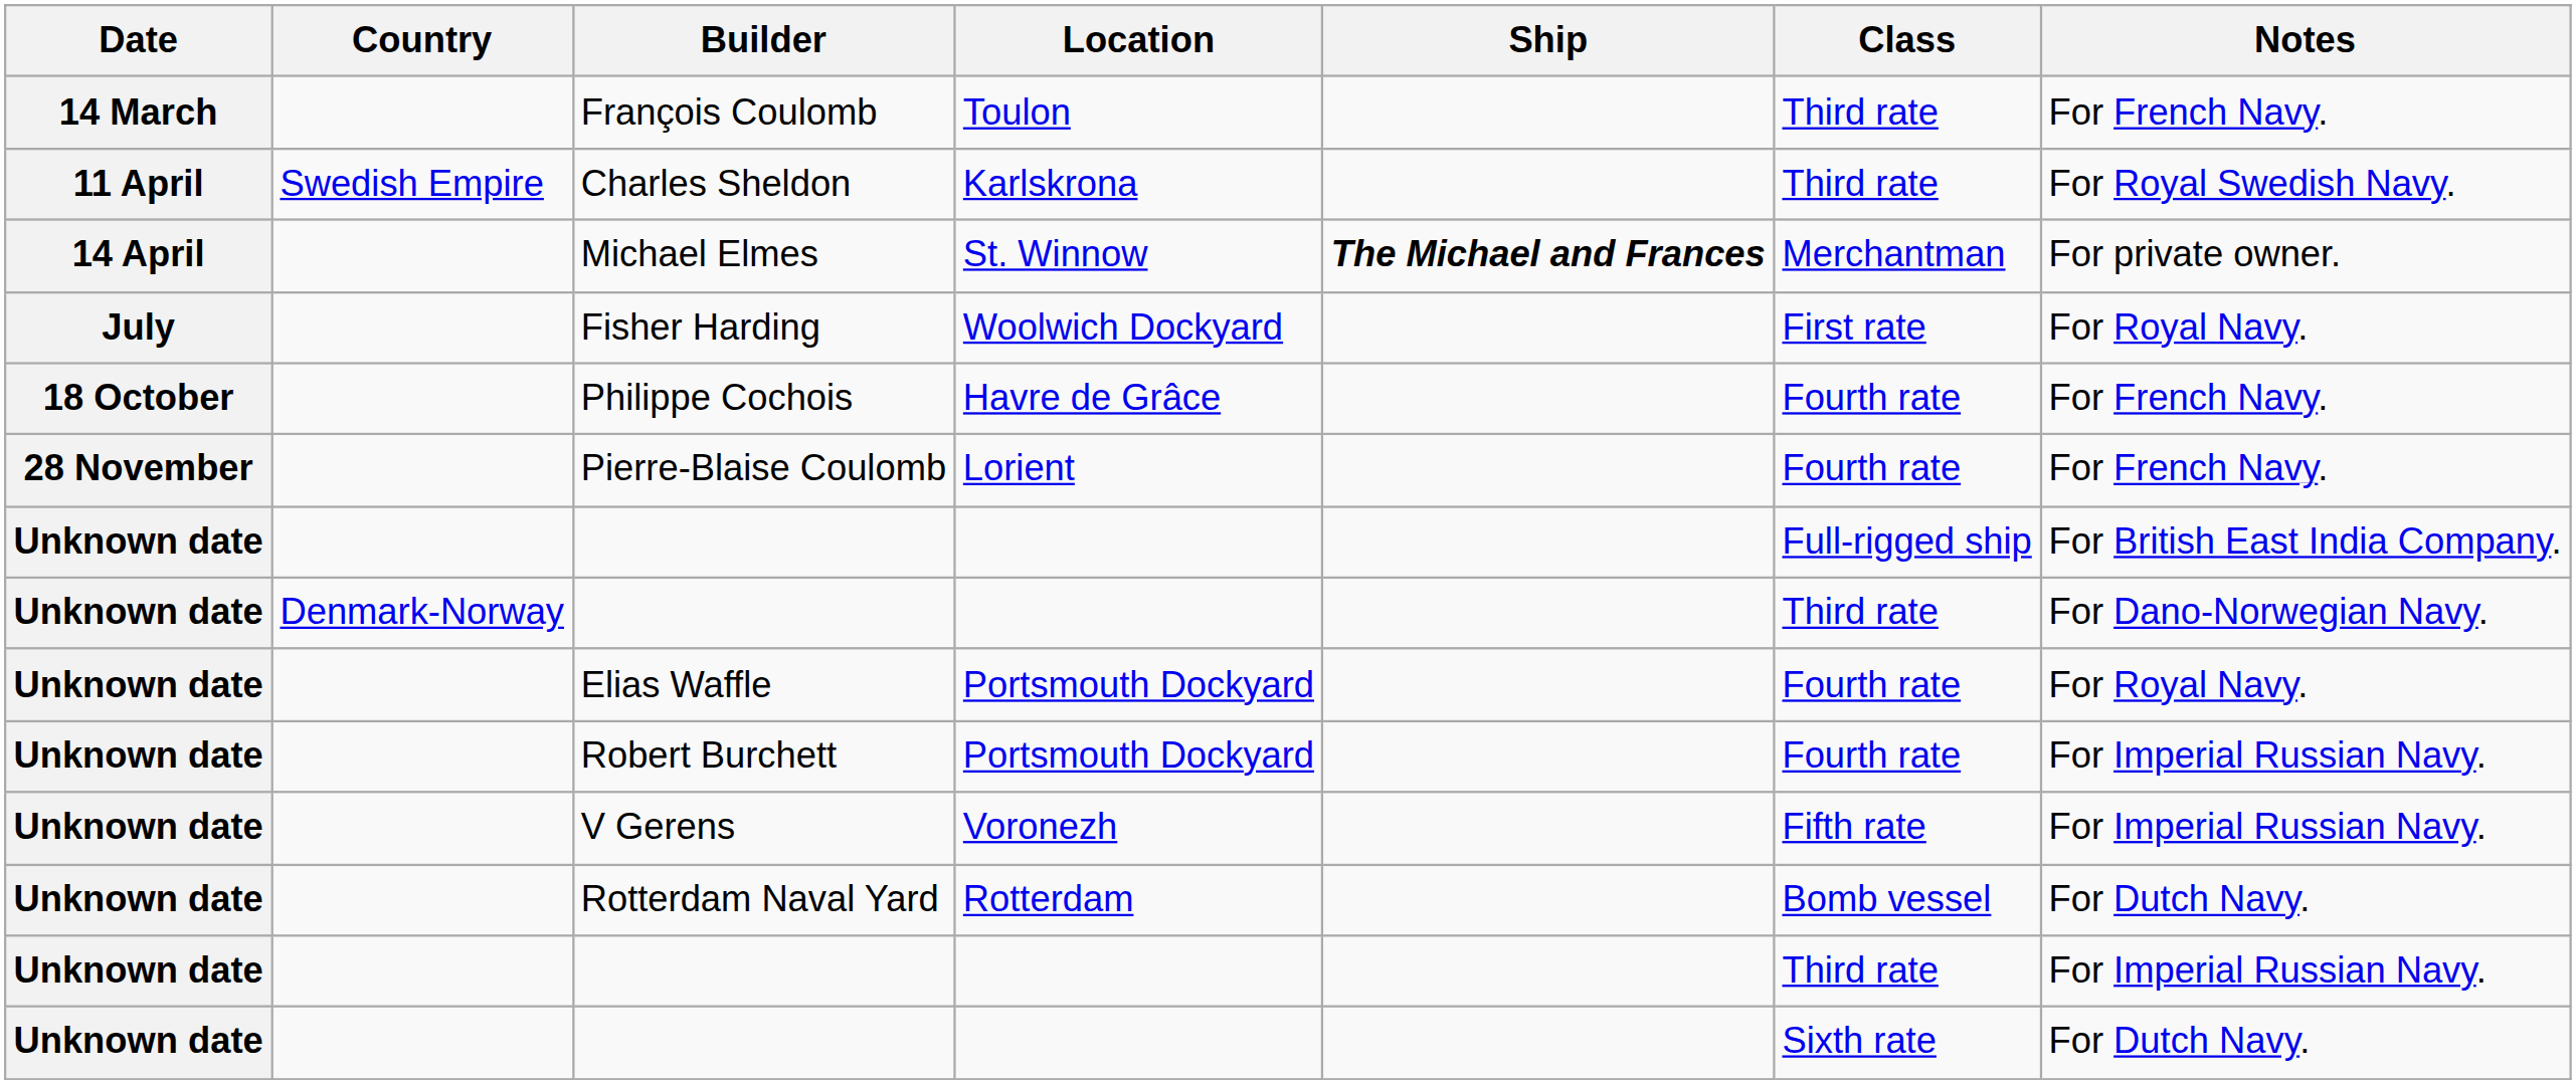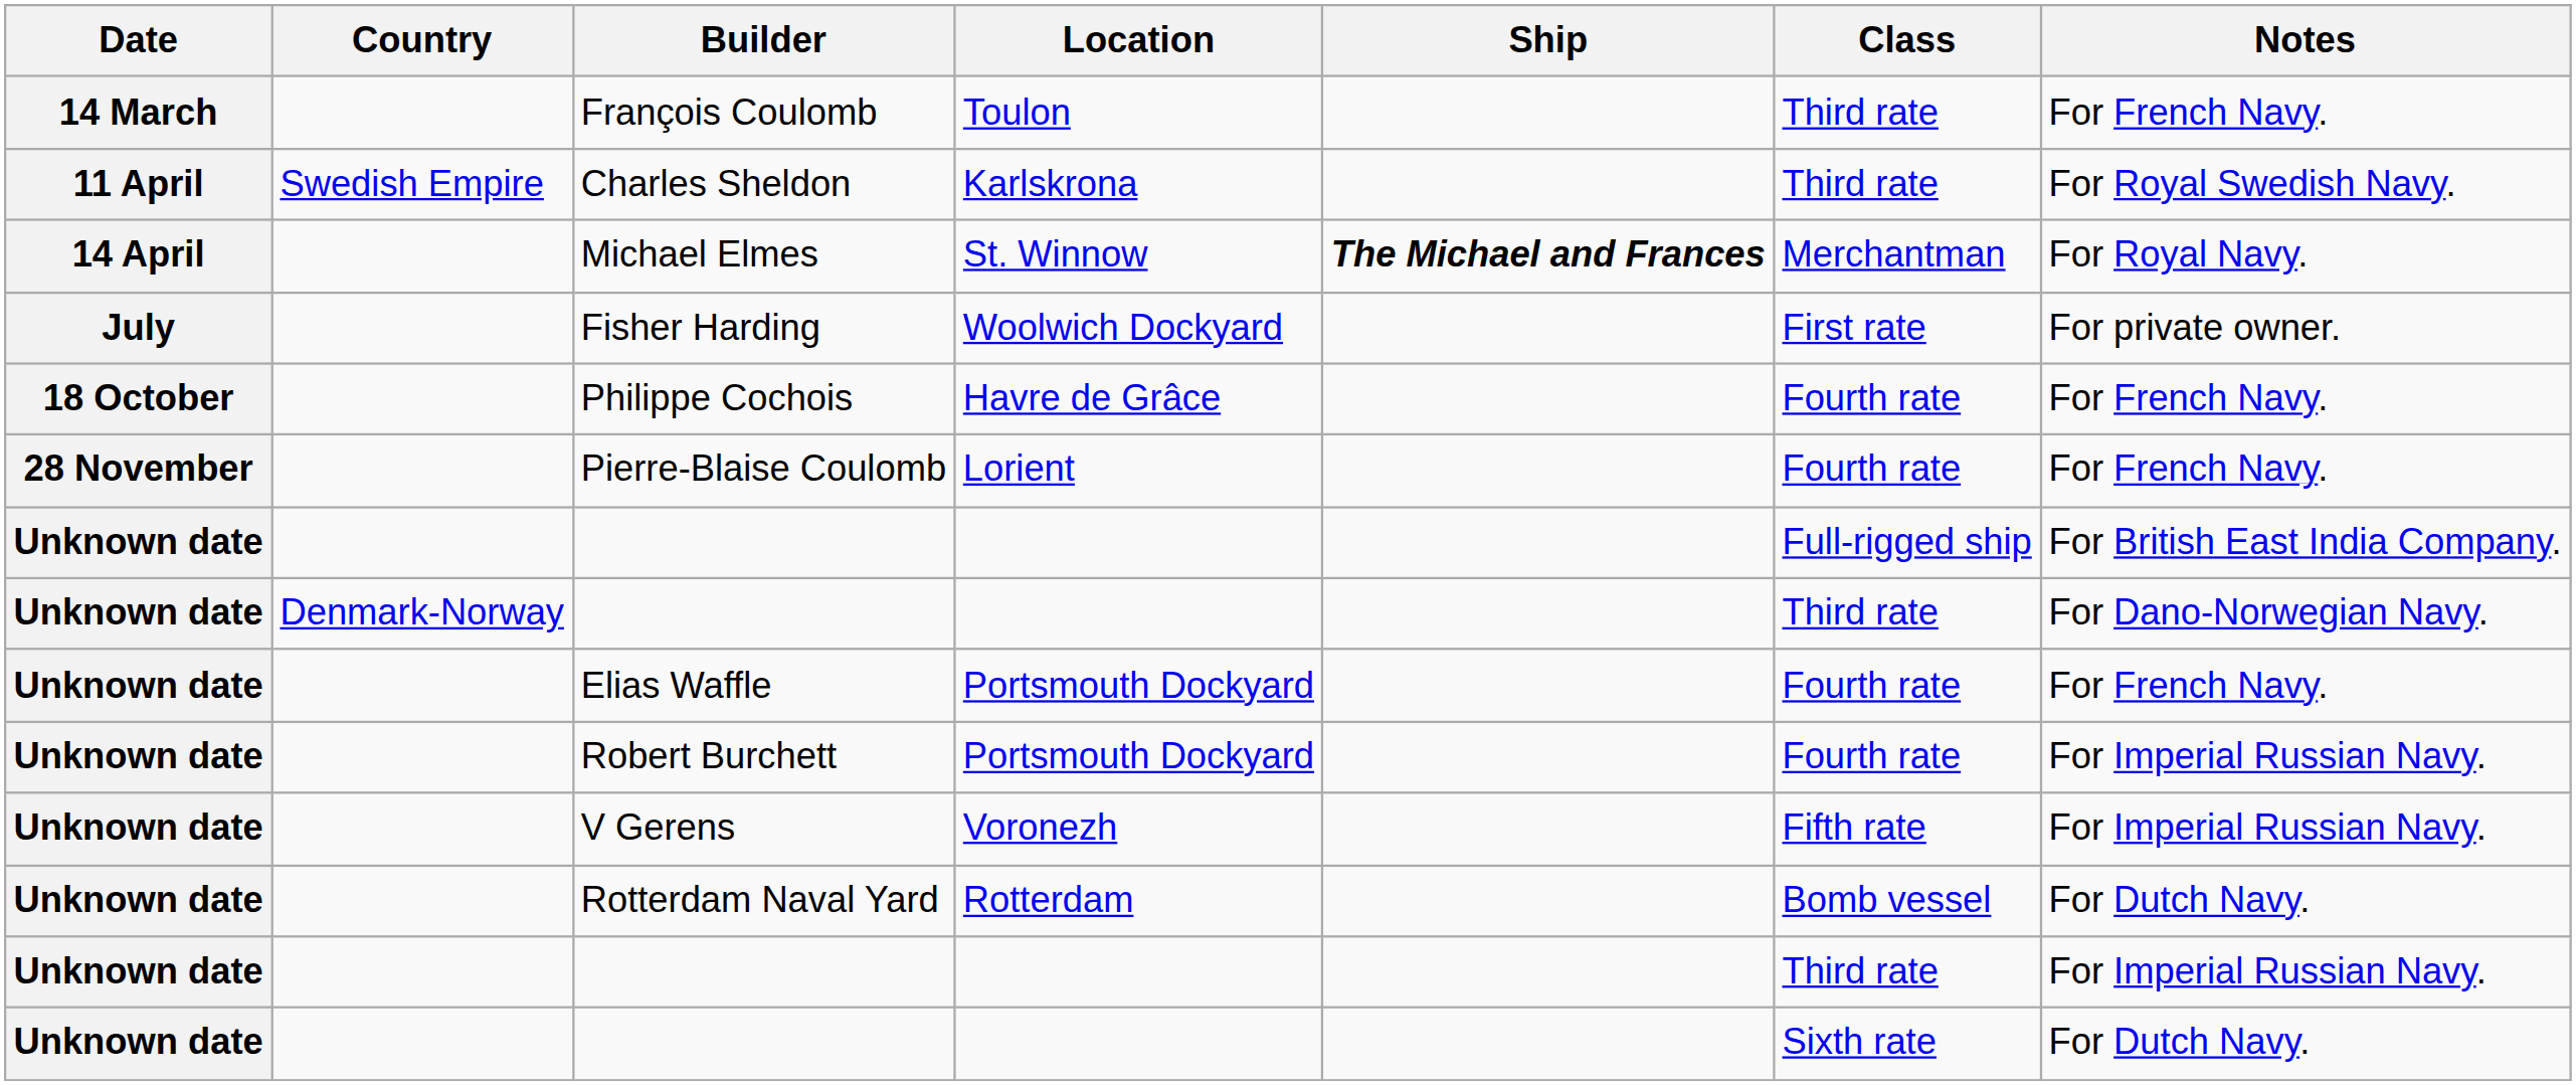Michael Elmes | Notes: For private owner. -> For Royal Navy.
Fisher Harding | Notes: For Royal Navy. -> For private owner.
Elias Waffle | Notes: For Royal Navy. -> For French Navy.
